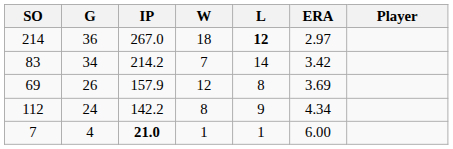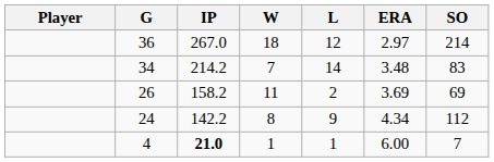columns swapped: Player <-> SO
36 | L: bold -> normal
34 | ERA: 3.42 -> 3.48
26 | IP: 157.9 -> 158.2
26 | W: 12 -> 11
26 | L: 8 -> 2
